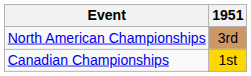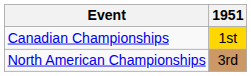rows swapped: North American Championships <-> Canadian Championships
